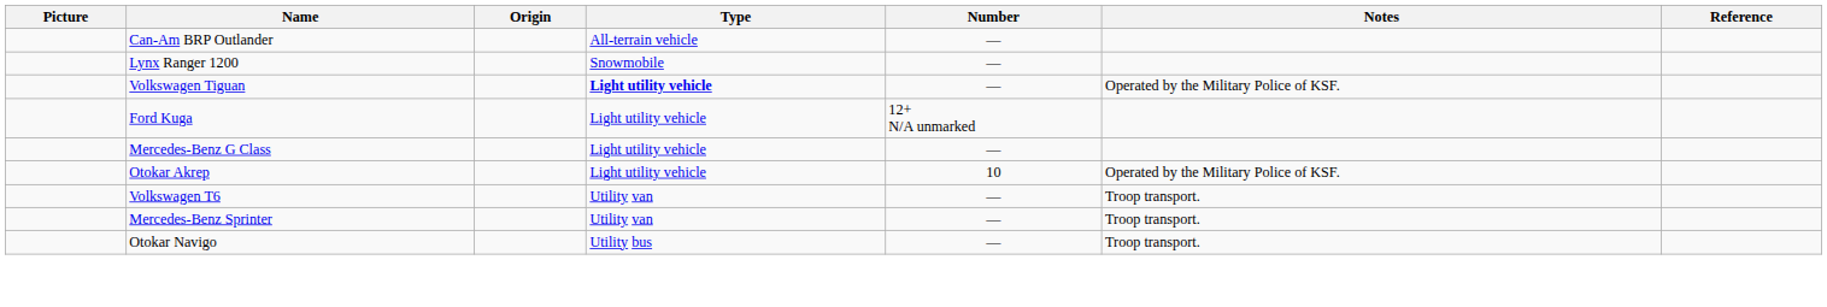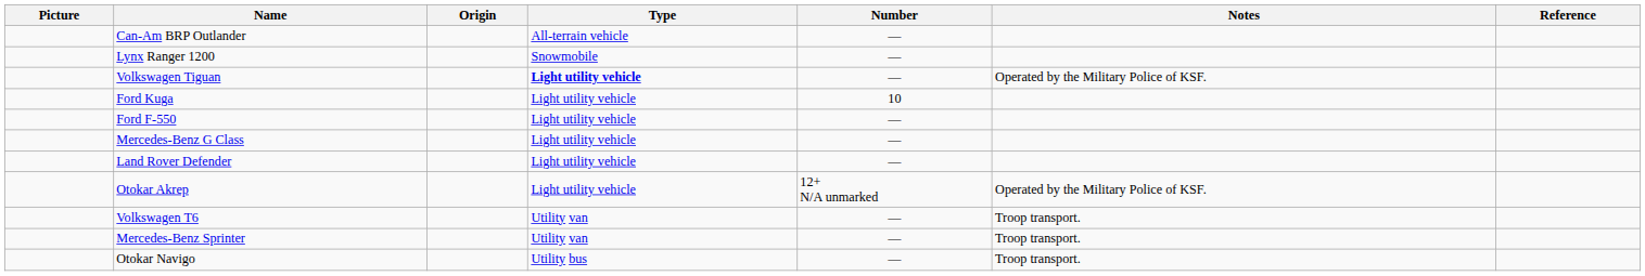Ford Kuga | Number: 12+ N/A unmarked -> 10
+ row: Ford F-550 | Light utility vehicle | —
+ row: Land Rover Defender | Light utility vehicle | —
Otokar Akrep | Number: 10 -> 12+ N/A unmarked
